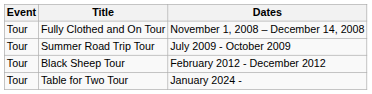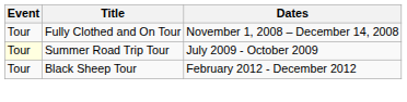Summer Road Trip Tour | Event: no background -> lightyellow background
- row: Tour | Table for Two Tour | January 2024 -
